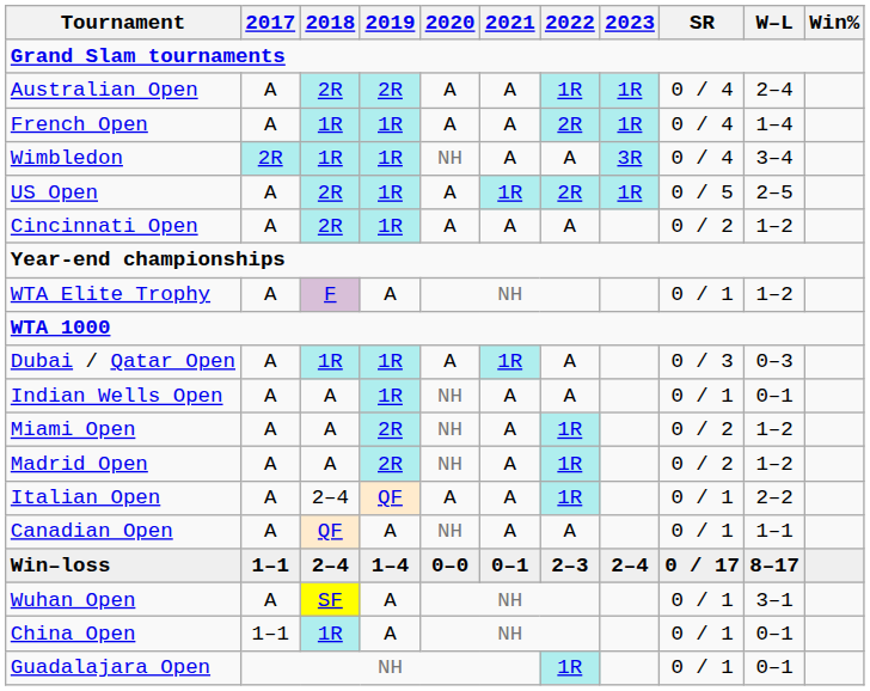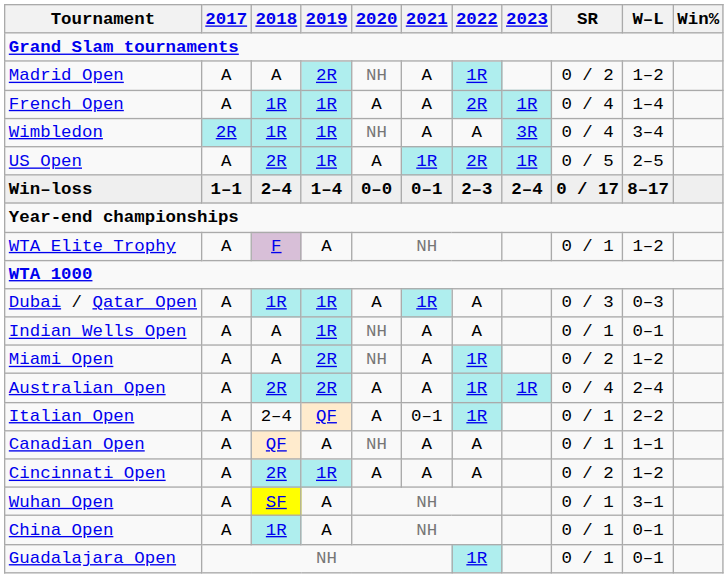rows swapped: Australian Open <-> Madrid Open
rows swapped: Win–loss <-> Cincinnati Open
Italian Open | 2021: A -> 0–1
China Open | 2017: 1–1 -> A
